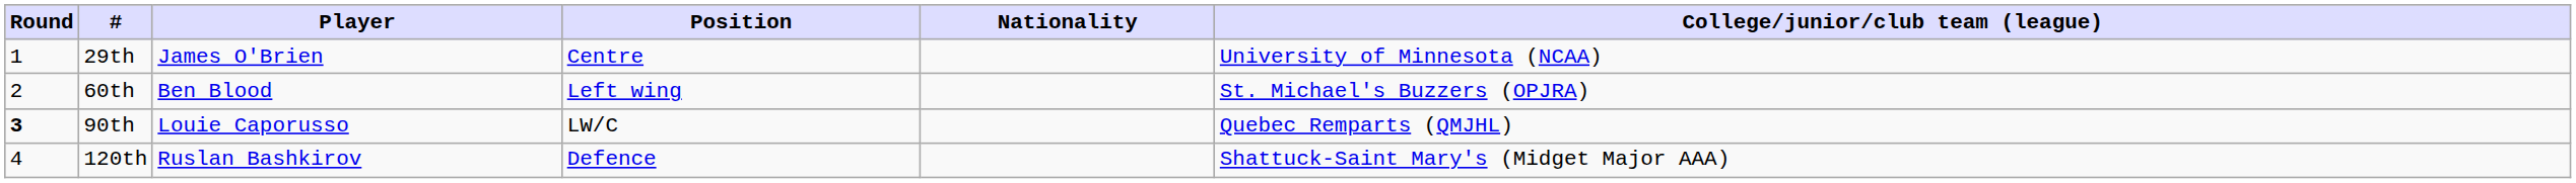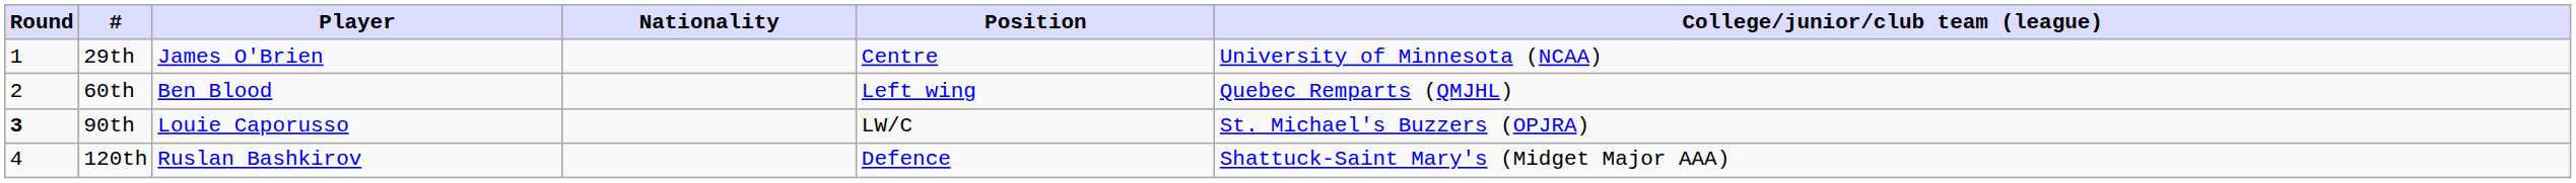columns swapped: Position <-> Nationality
60th | College/junior/club team (league): St. Michael's Buzzers (OPJRA) -> Quebec Remparts (QMJHL)
90th | College/junior/club team (league): Quebec Remparts (QMJHL) -> St. Michael's Buzzers (OPJRA)
